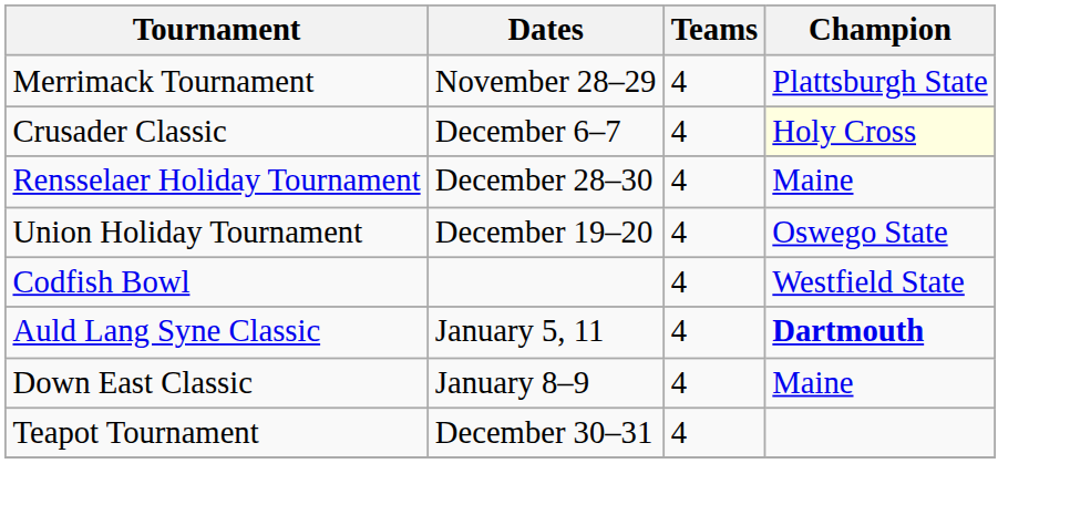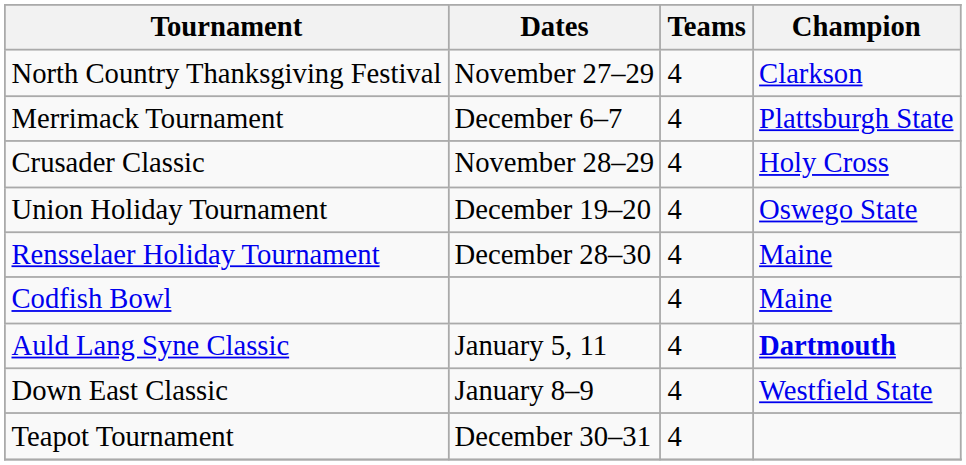+ row: North Country Thanksgiving Festival | November 27–29 | 4 | Clarkson
Merrimack Tournament | Dates: November 28–29 -> December 6–7
Crusader Classic | Dates: December 6–7 -> November 28–29
Crusader Classic | Champion: lightyellow background -> no background
rows swapped: Union Holiday Tournament <-> Rensselaer Holiday Tournament
Codfish Bowl | Champion: Westfield State -> Maine
Down East Classic | Champion: Maine -> Westfield State
